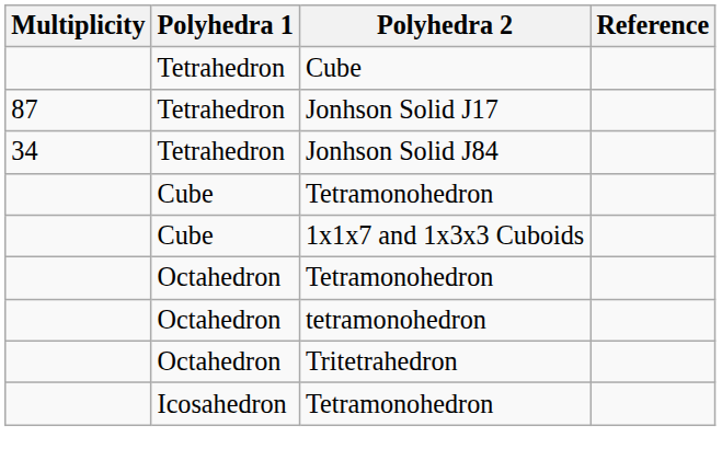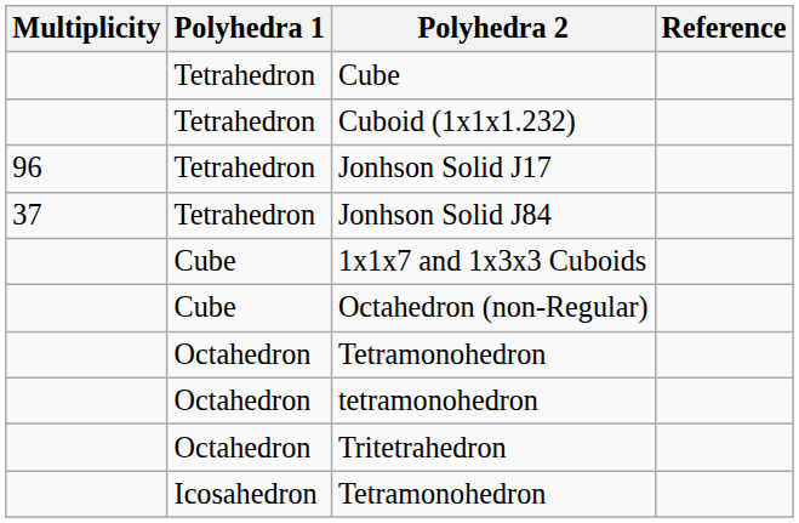+ row: Tetrahedron | Cuboid (1x1x1.232)
Jonhson Solid J17 | Multiplicity: 87 -> 96
Jonhson Solid J84 | Multiplicity: 34 -> 37
- row: Cube | Tetramonohedron
+ row: Cube | Octahedron (non-Regular)
